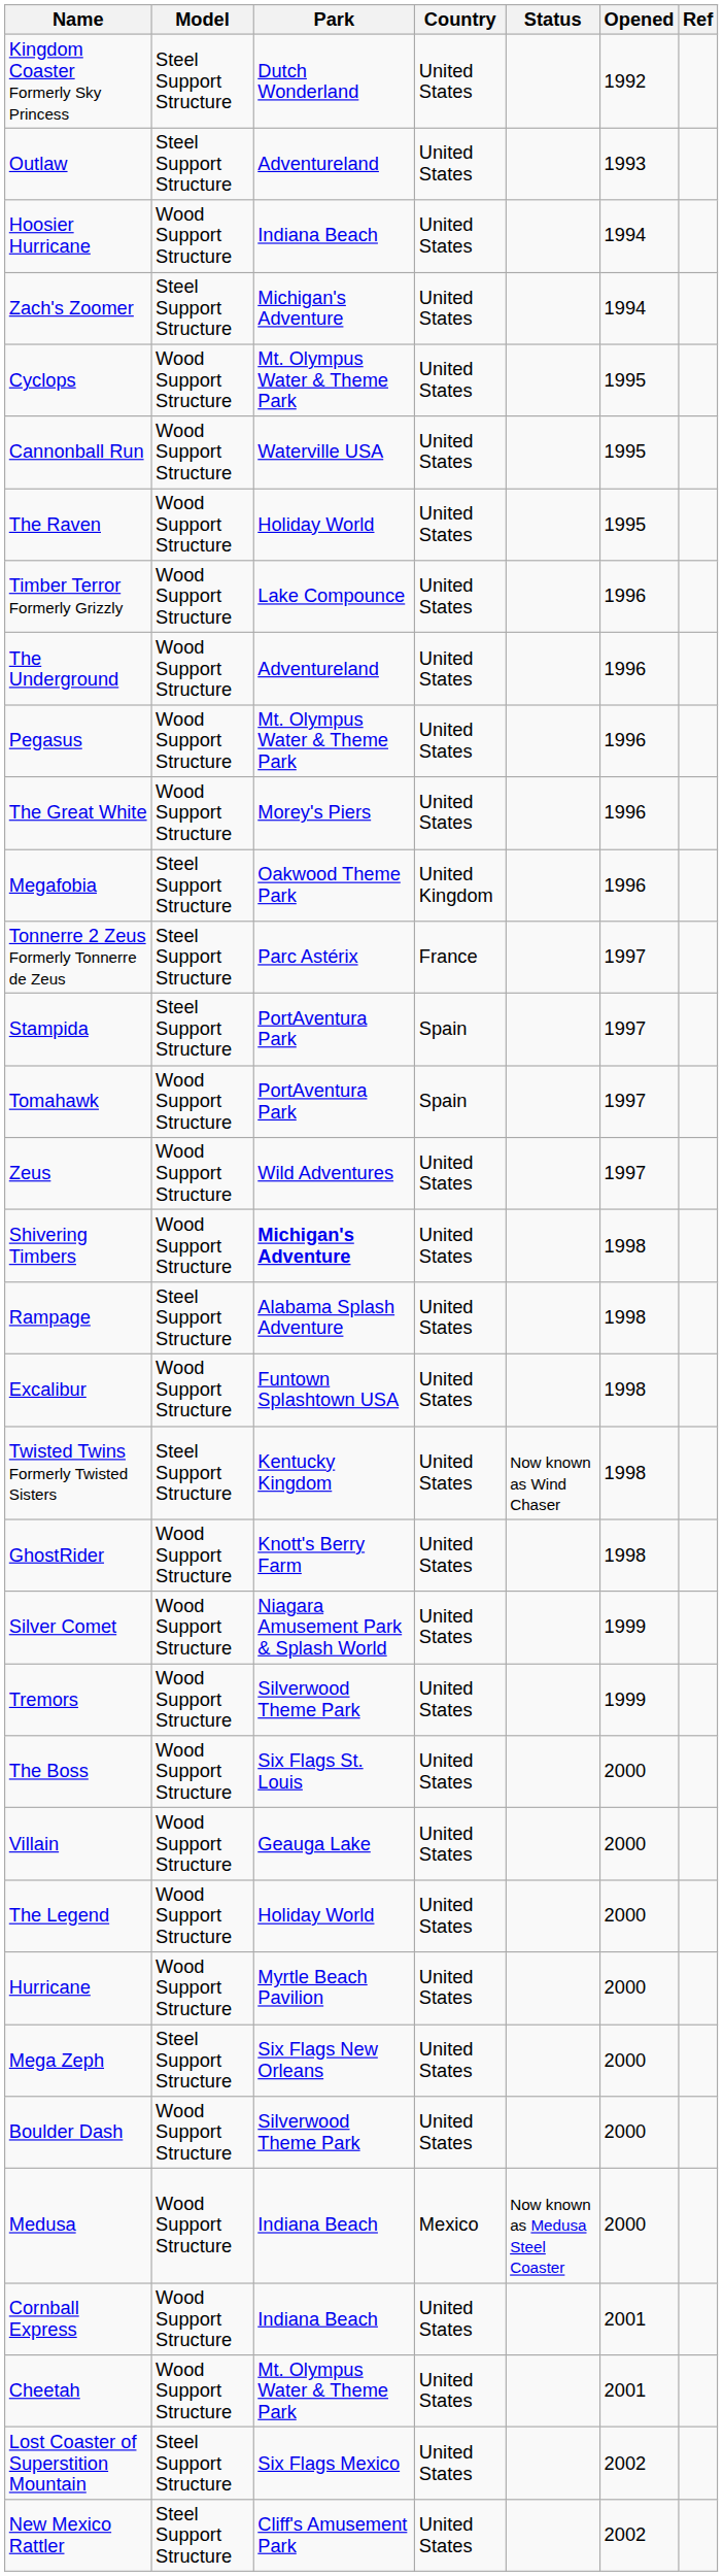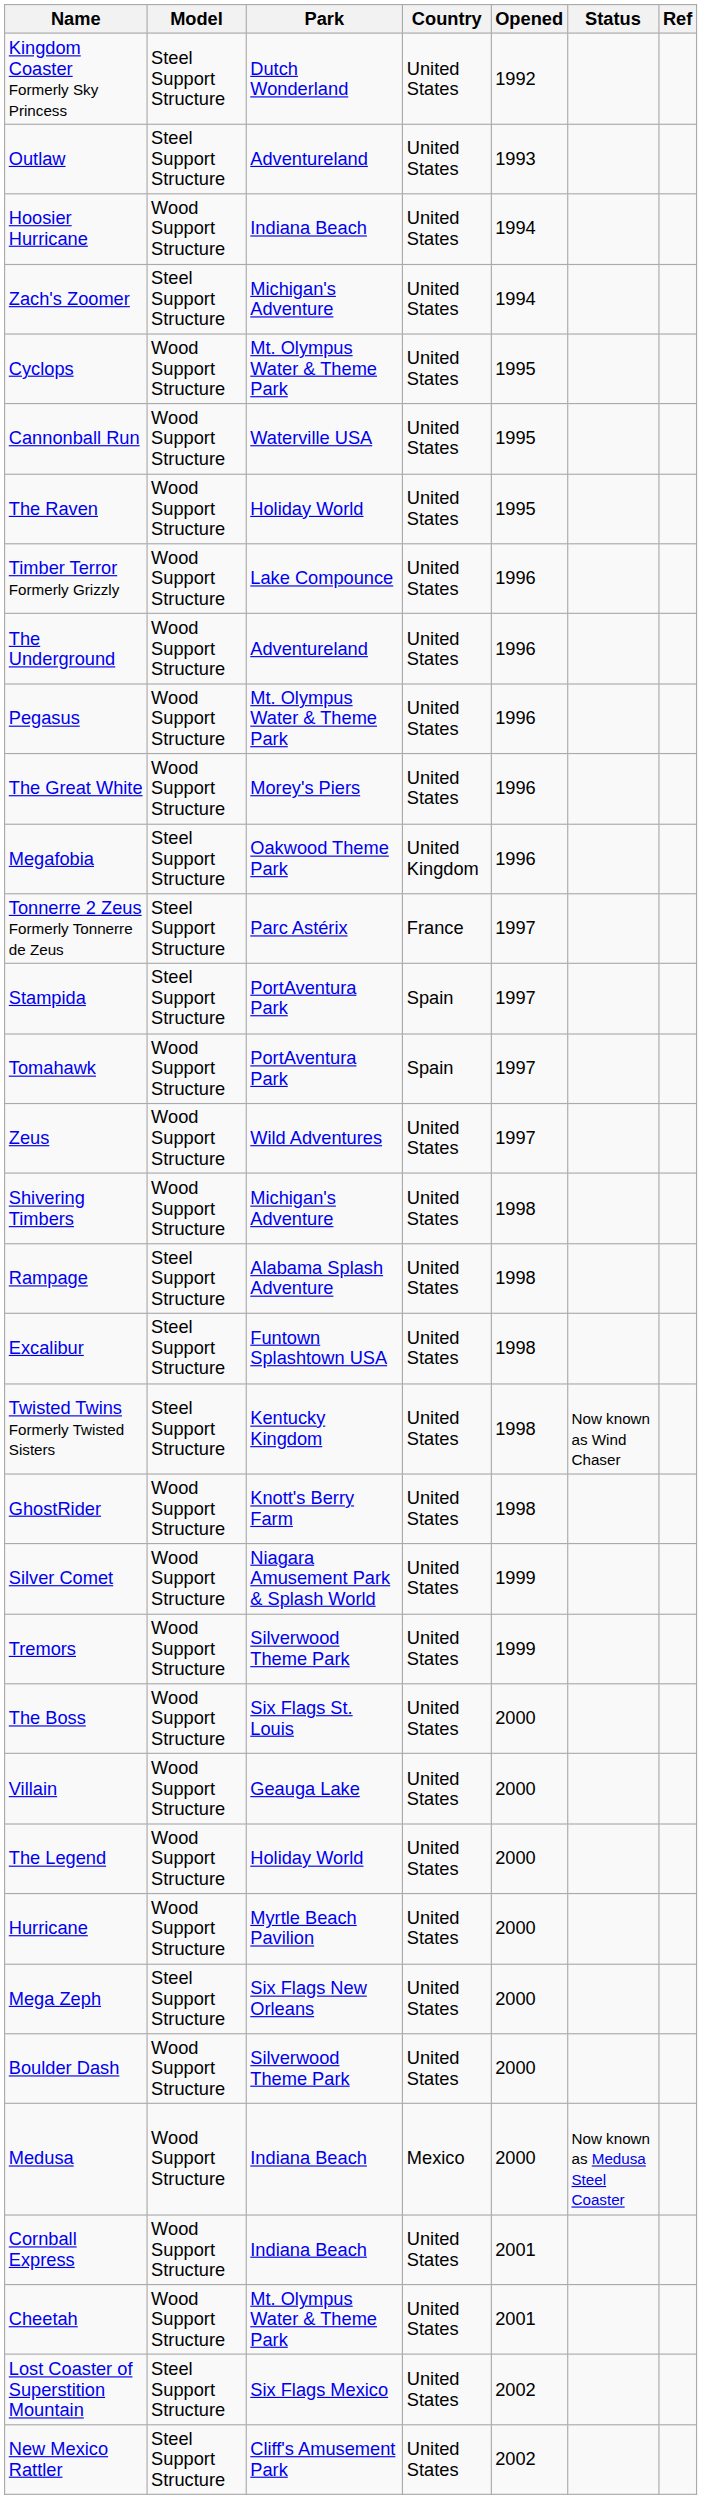columns swapped: Opened <-> Status
Shivering Timbers | Park: bold -> normal
Excalibur | Model: Wood Support Structure -> Steel Support Structure
